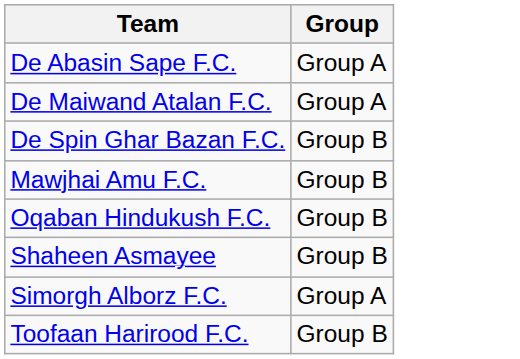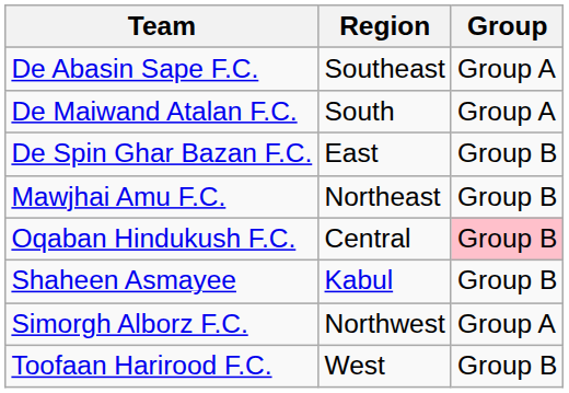+ column: Region | Southeast | South | East | Northeast | Central | Kabul | Northwest | West
Oqaban Hindukush F.C. | Group: no background -> pink background
